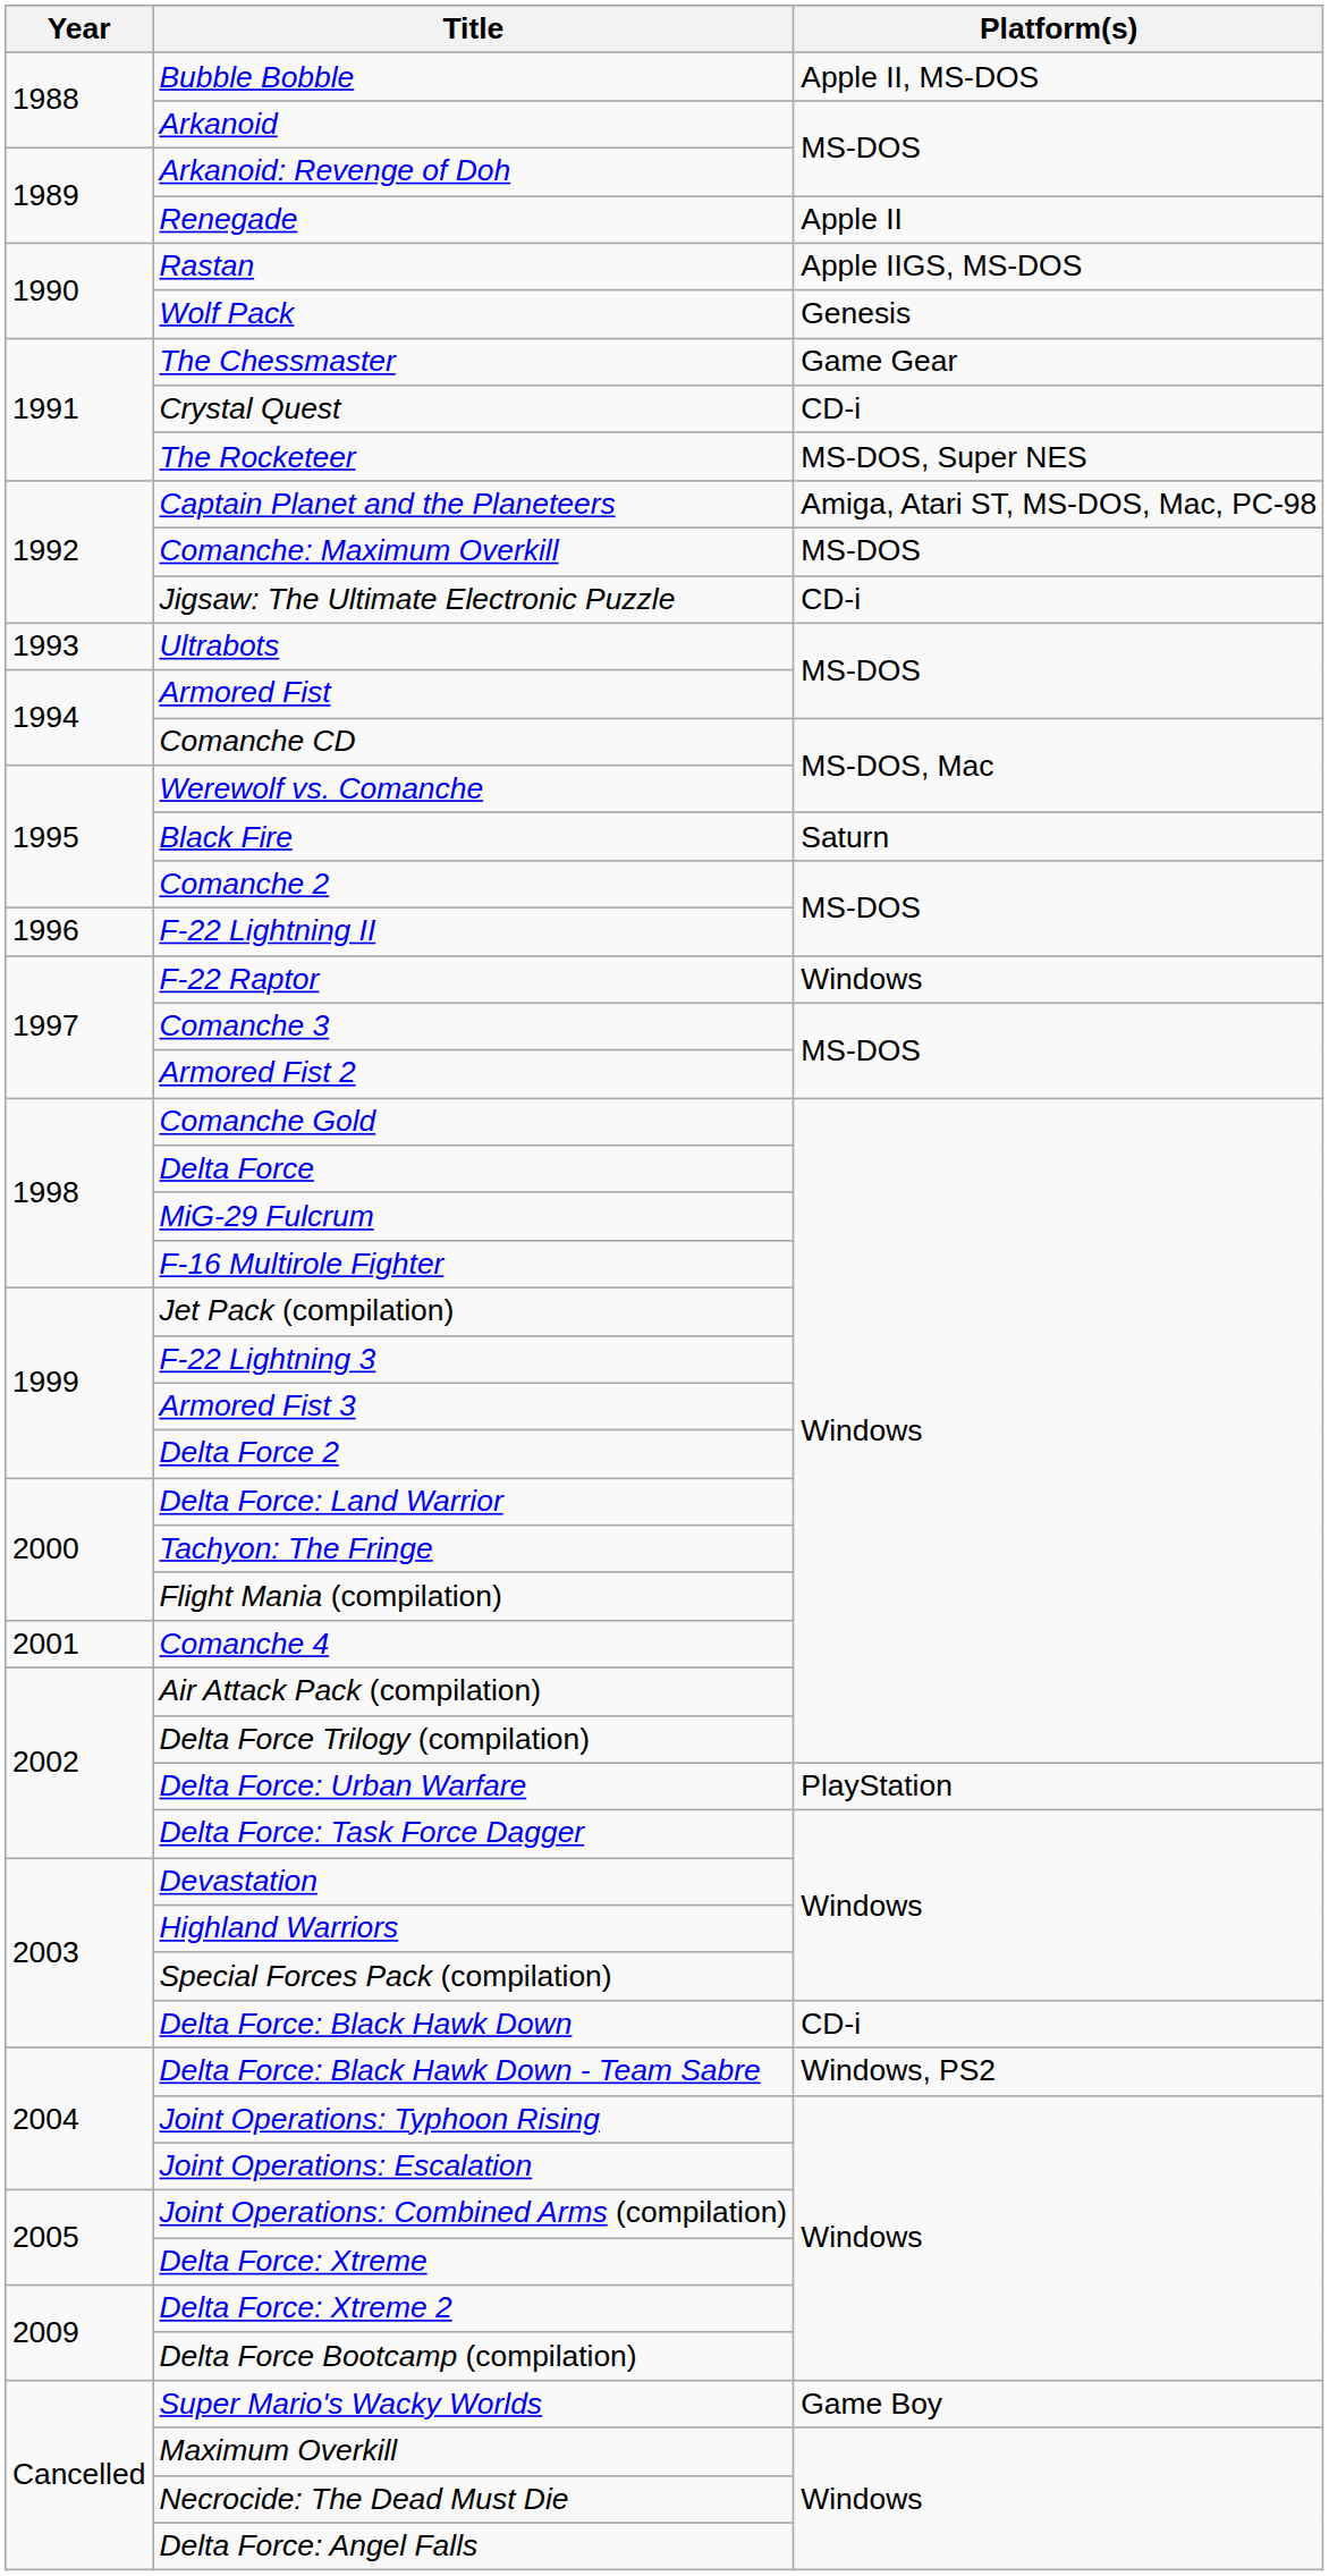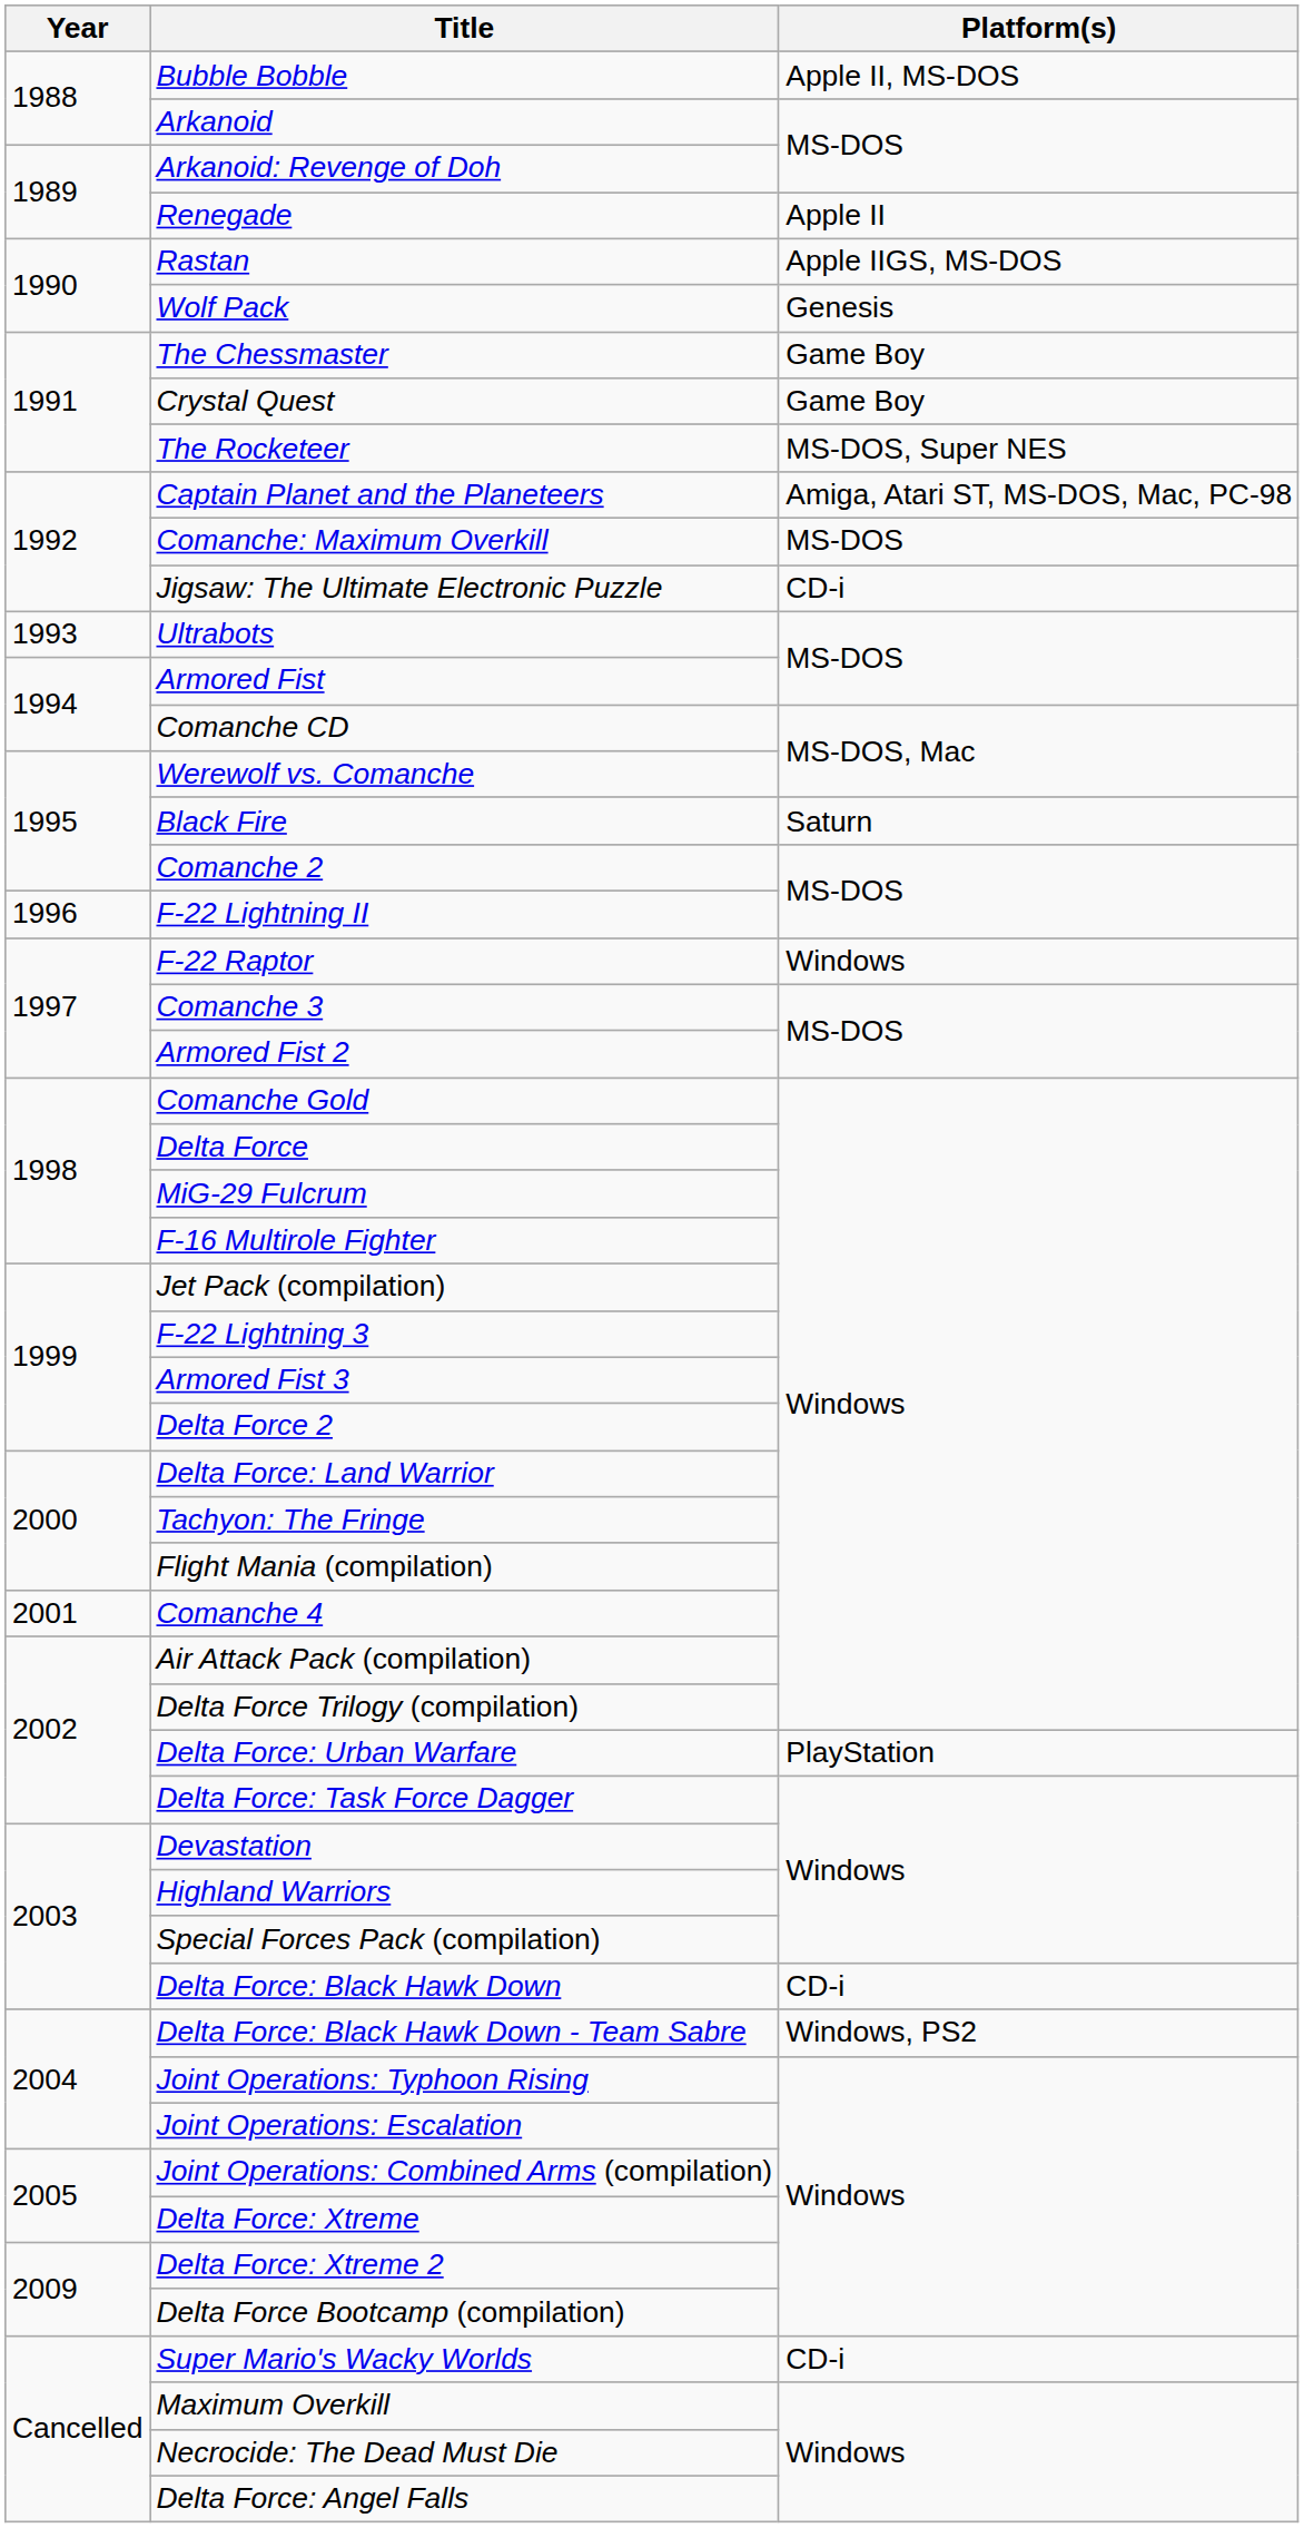The Chessmaster | Platform(s): Game Gear -> Game Boy
Crystal Quest | Platform(s): CD-i -> Game Boy
Super Mario's Wacky Worlds | Platform(s): Game Boy -> CD-i
